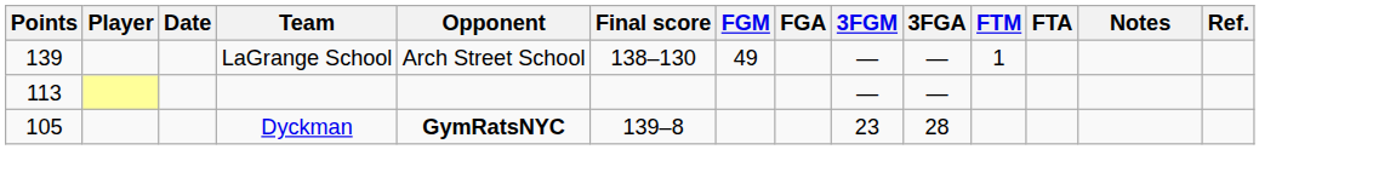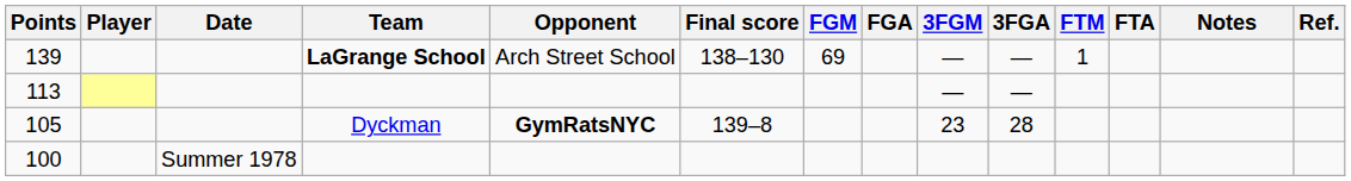139 | Team: normal -> bold
139 | FGM: 49 -> 69
+ row: 100 | Summer 1978
